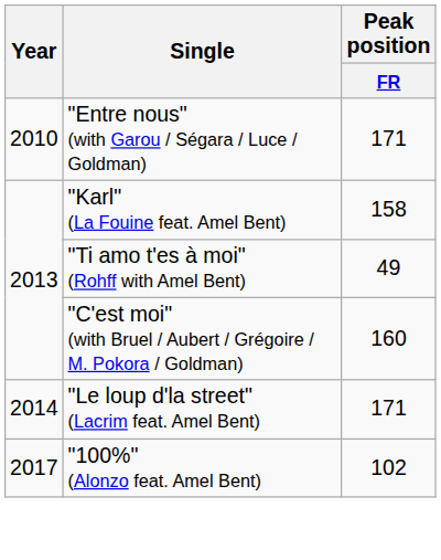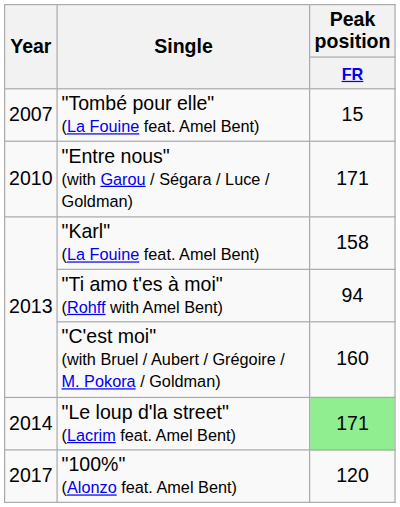+ row: 2007 | "Tombé pour elle" (La Fouine feat. Amel Bent) | 15
"Ti amo t'es à moi" (Rohff with Amel Bent) | Peak position / FR: 49 -> 94
"Le loup d'la street" (Lacrim feat. Amel Bent) | Peak position / FR: no background -> lightgreen background
"100%" (Alonzo feat. Amel Bent) | Peak position / FR: 102 -> 120
